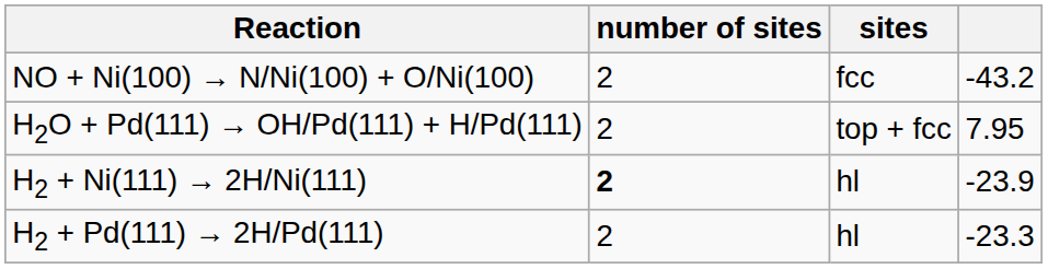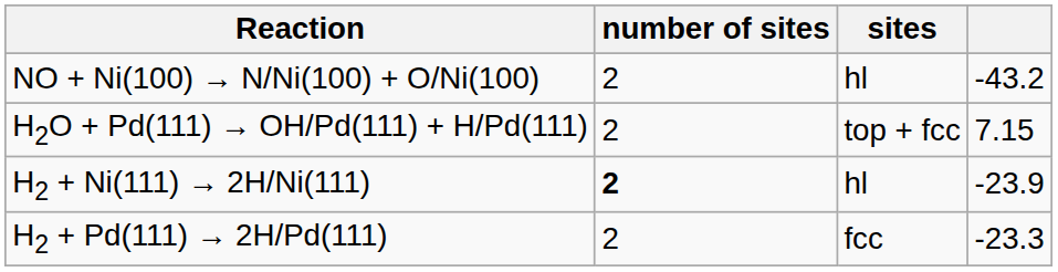NO + Ni(100) → N/Ni(100) + O/Ni(100) | sites: fcc -> hl
H2O + Pd(111) → OH/Pd(111) + H/Pd(111) | column 4: 7.95 -> 7.15
H2 + Pd(111) → 2H/Pd(111) | sites: hl -> fcc
